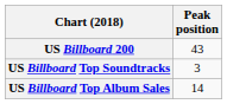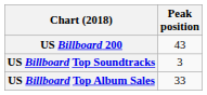US Billboard Top Album Sales | Peak position: 14 -> 33
